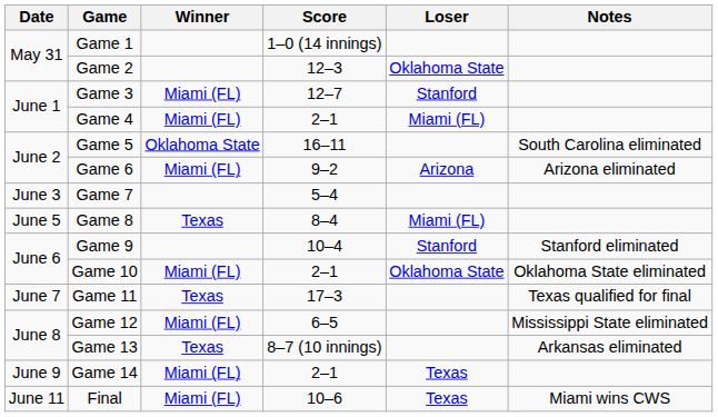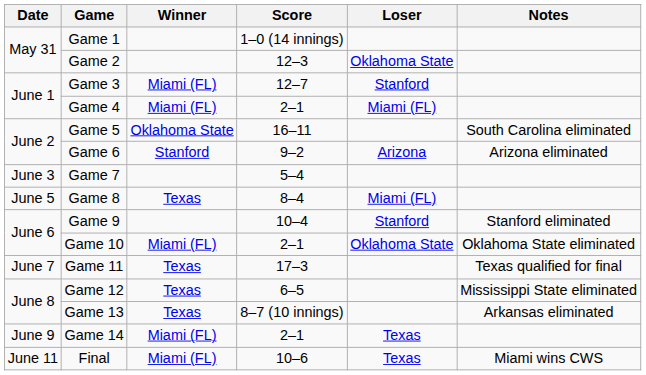Game 6 | Winner: Miami (FL) -> Stanford
Game 12 | Winner: Miami (FL) -> Texas
